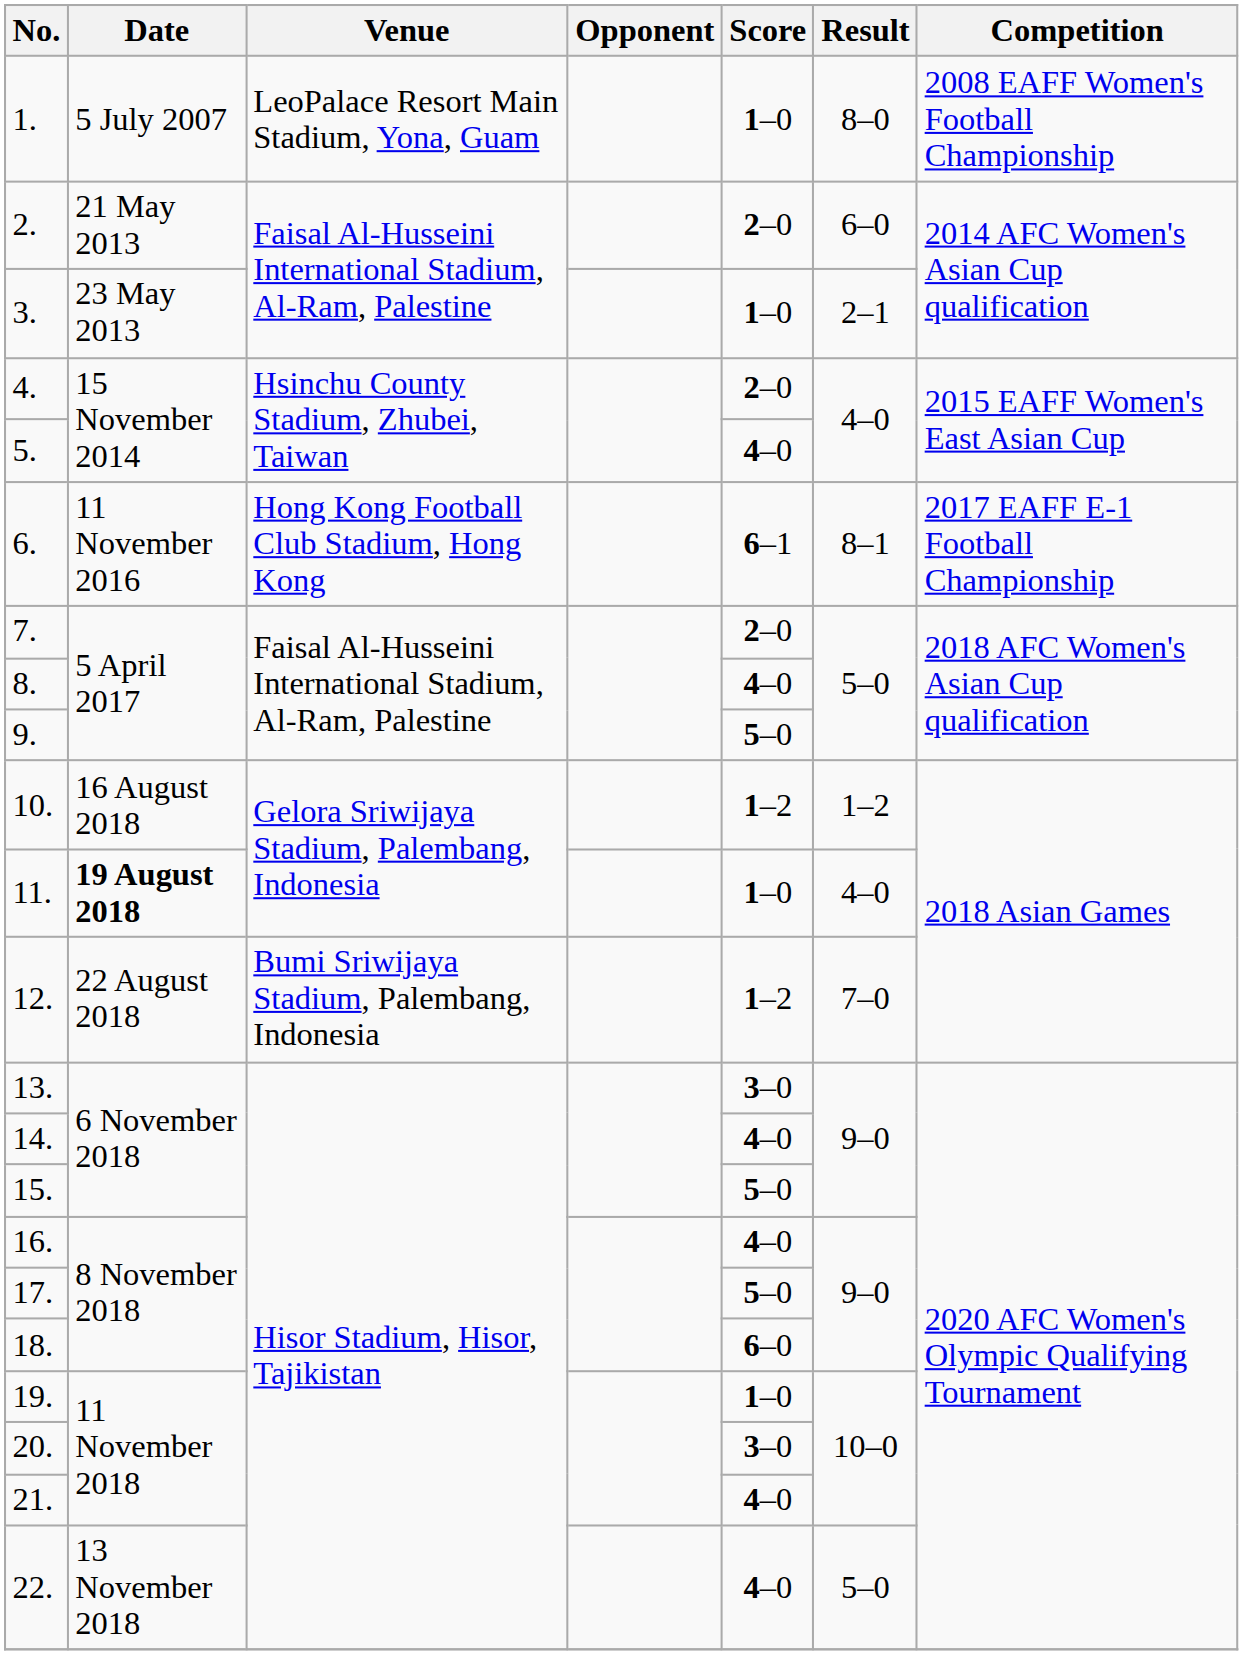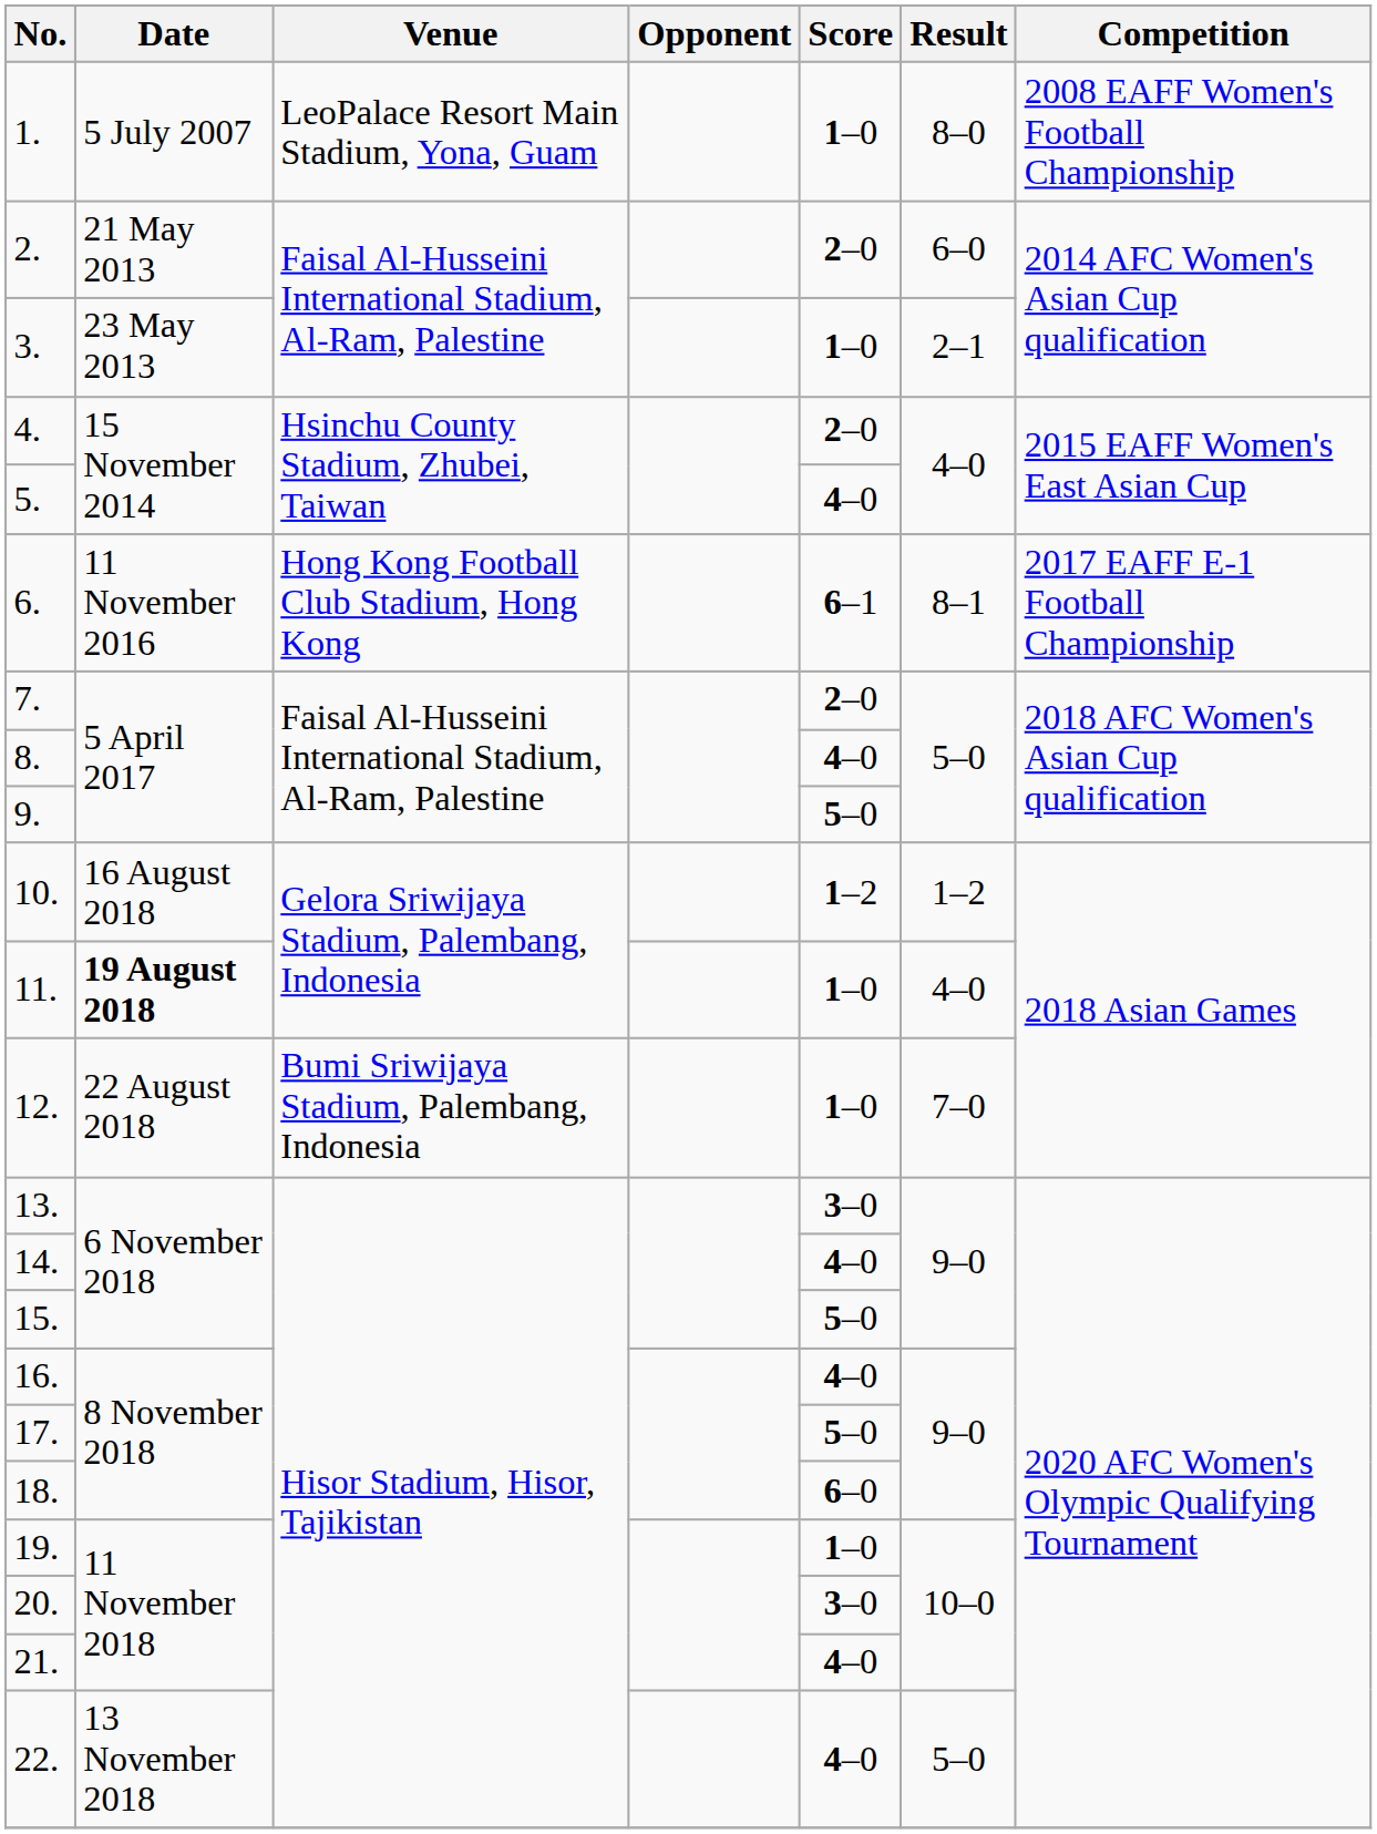12. | Score: 1–2 -> 1–0
